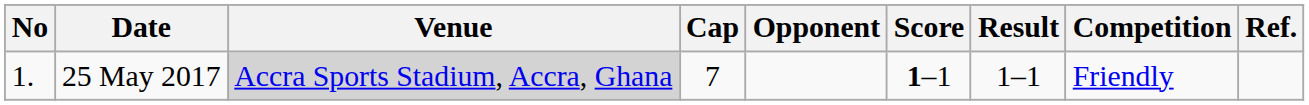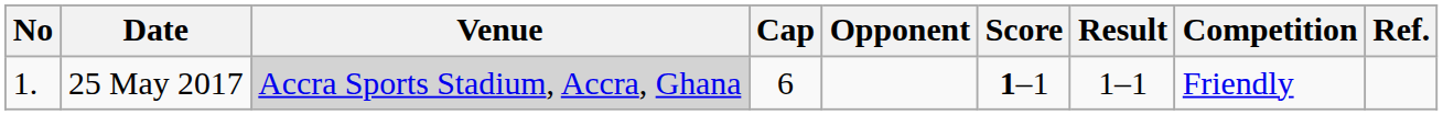25 May 2017 | Cap: 7 -> 6
